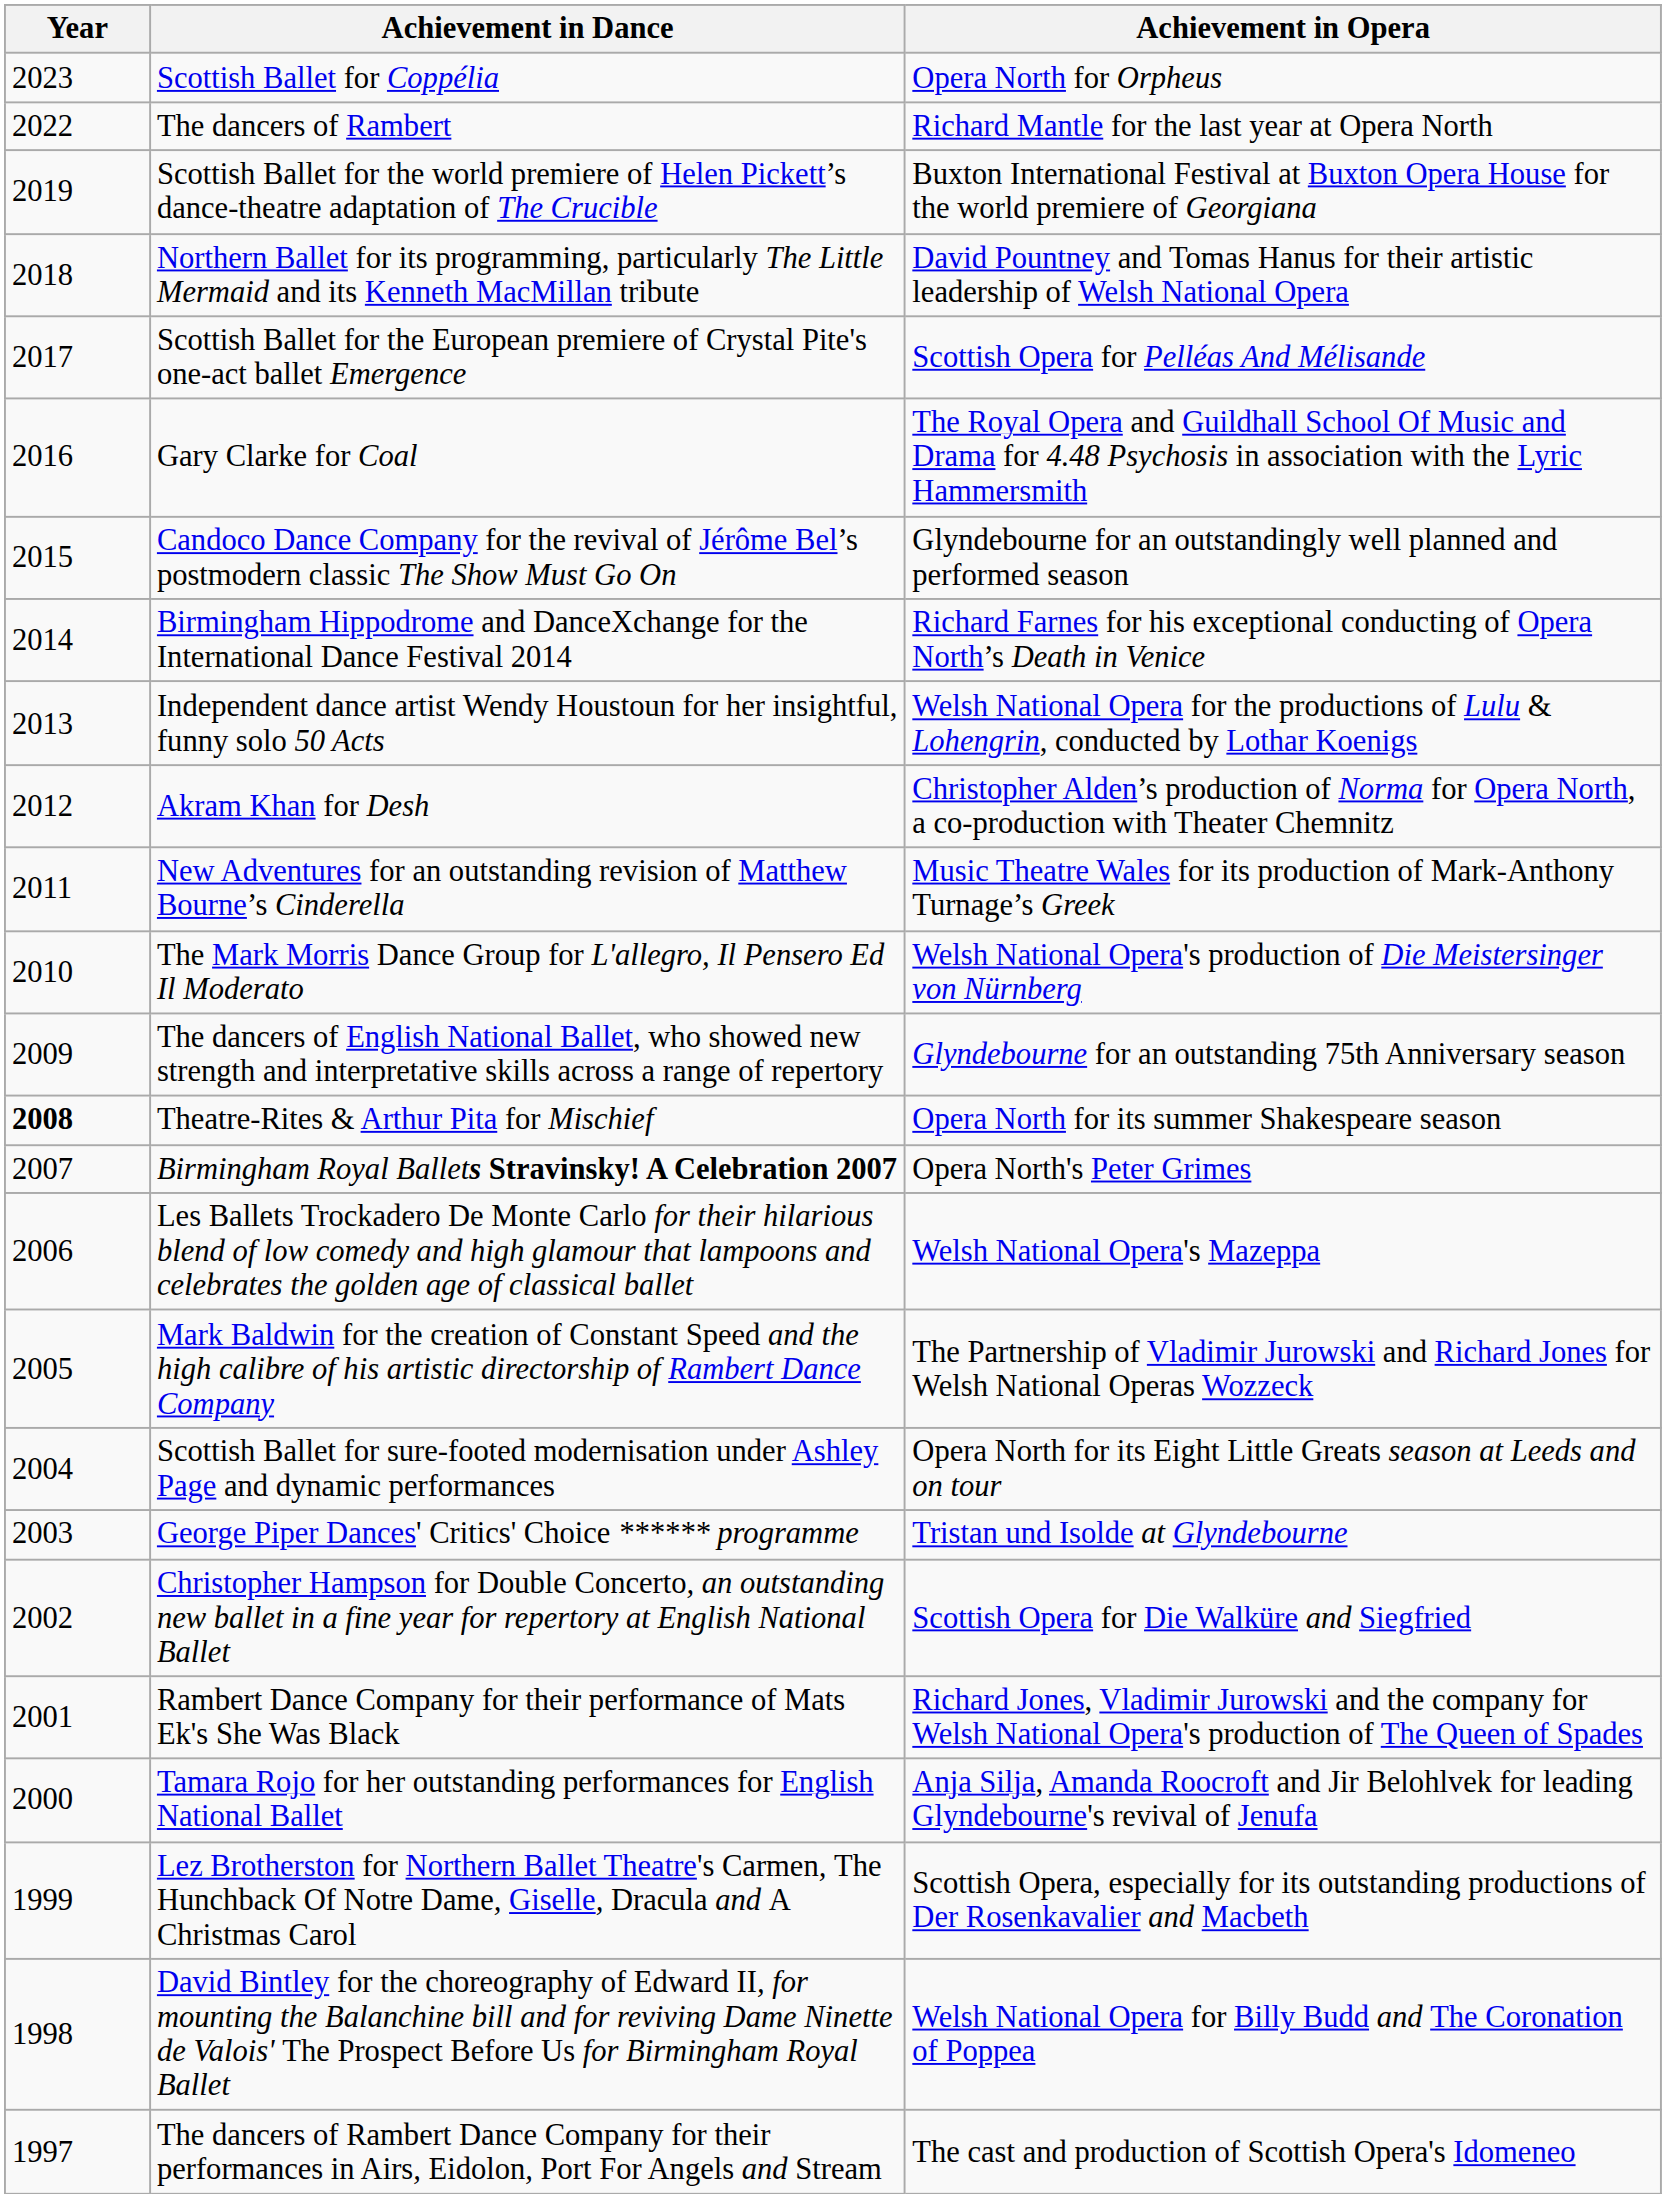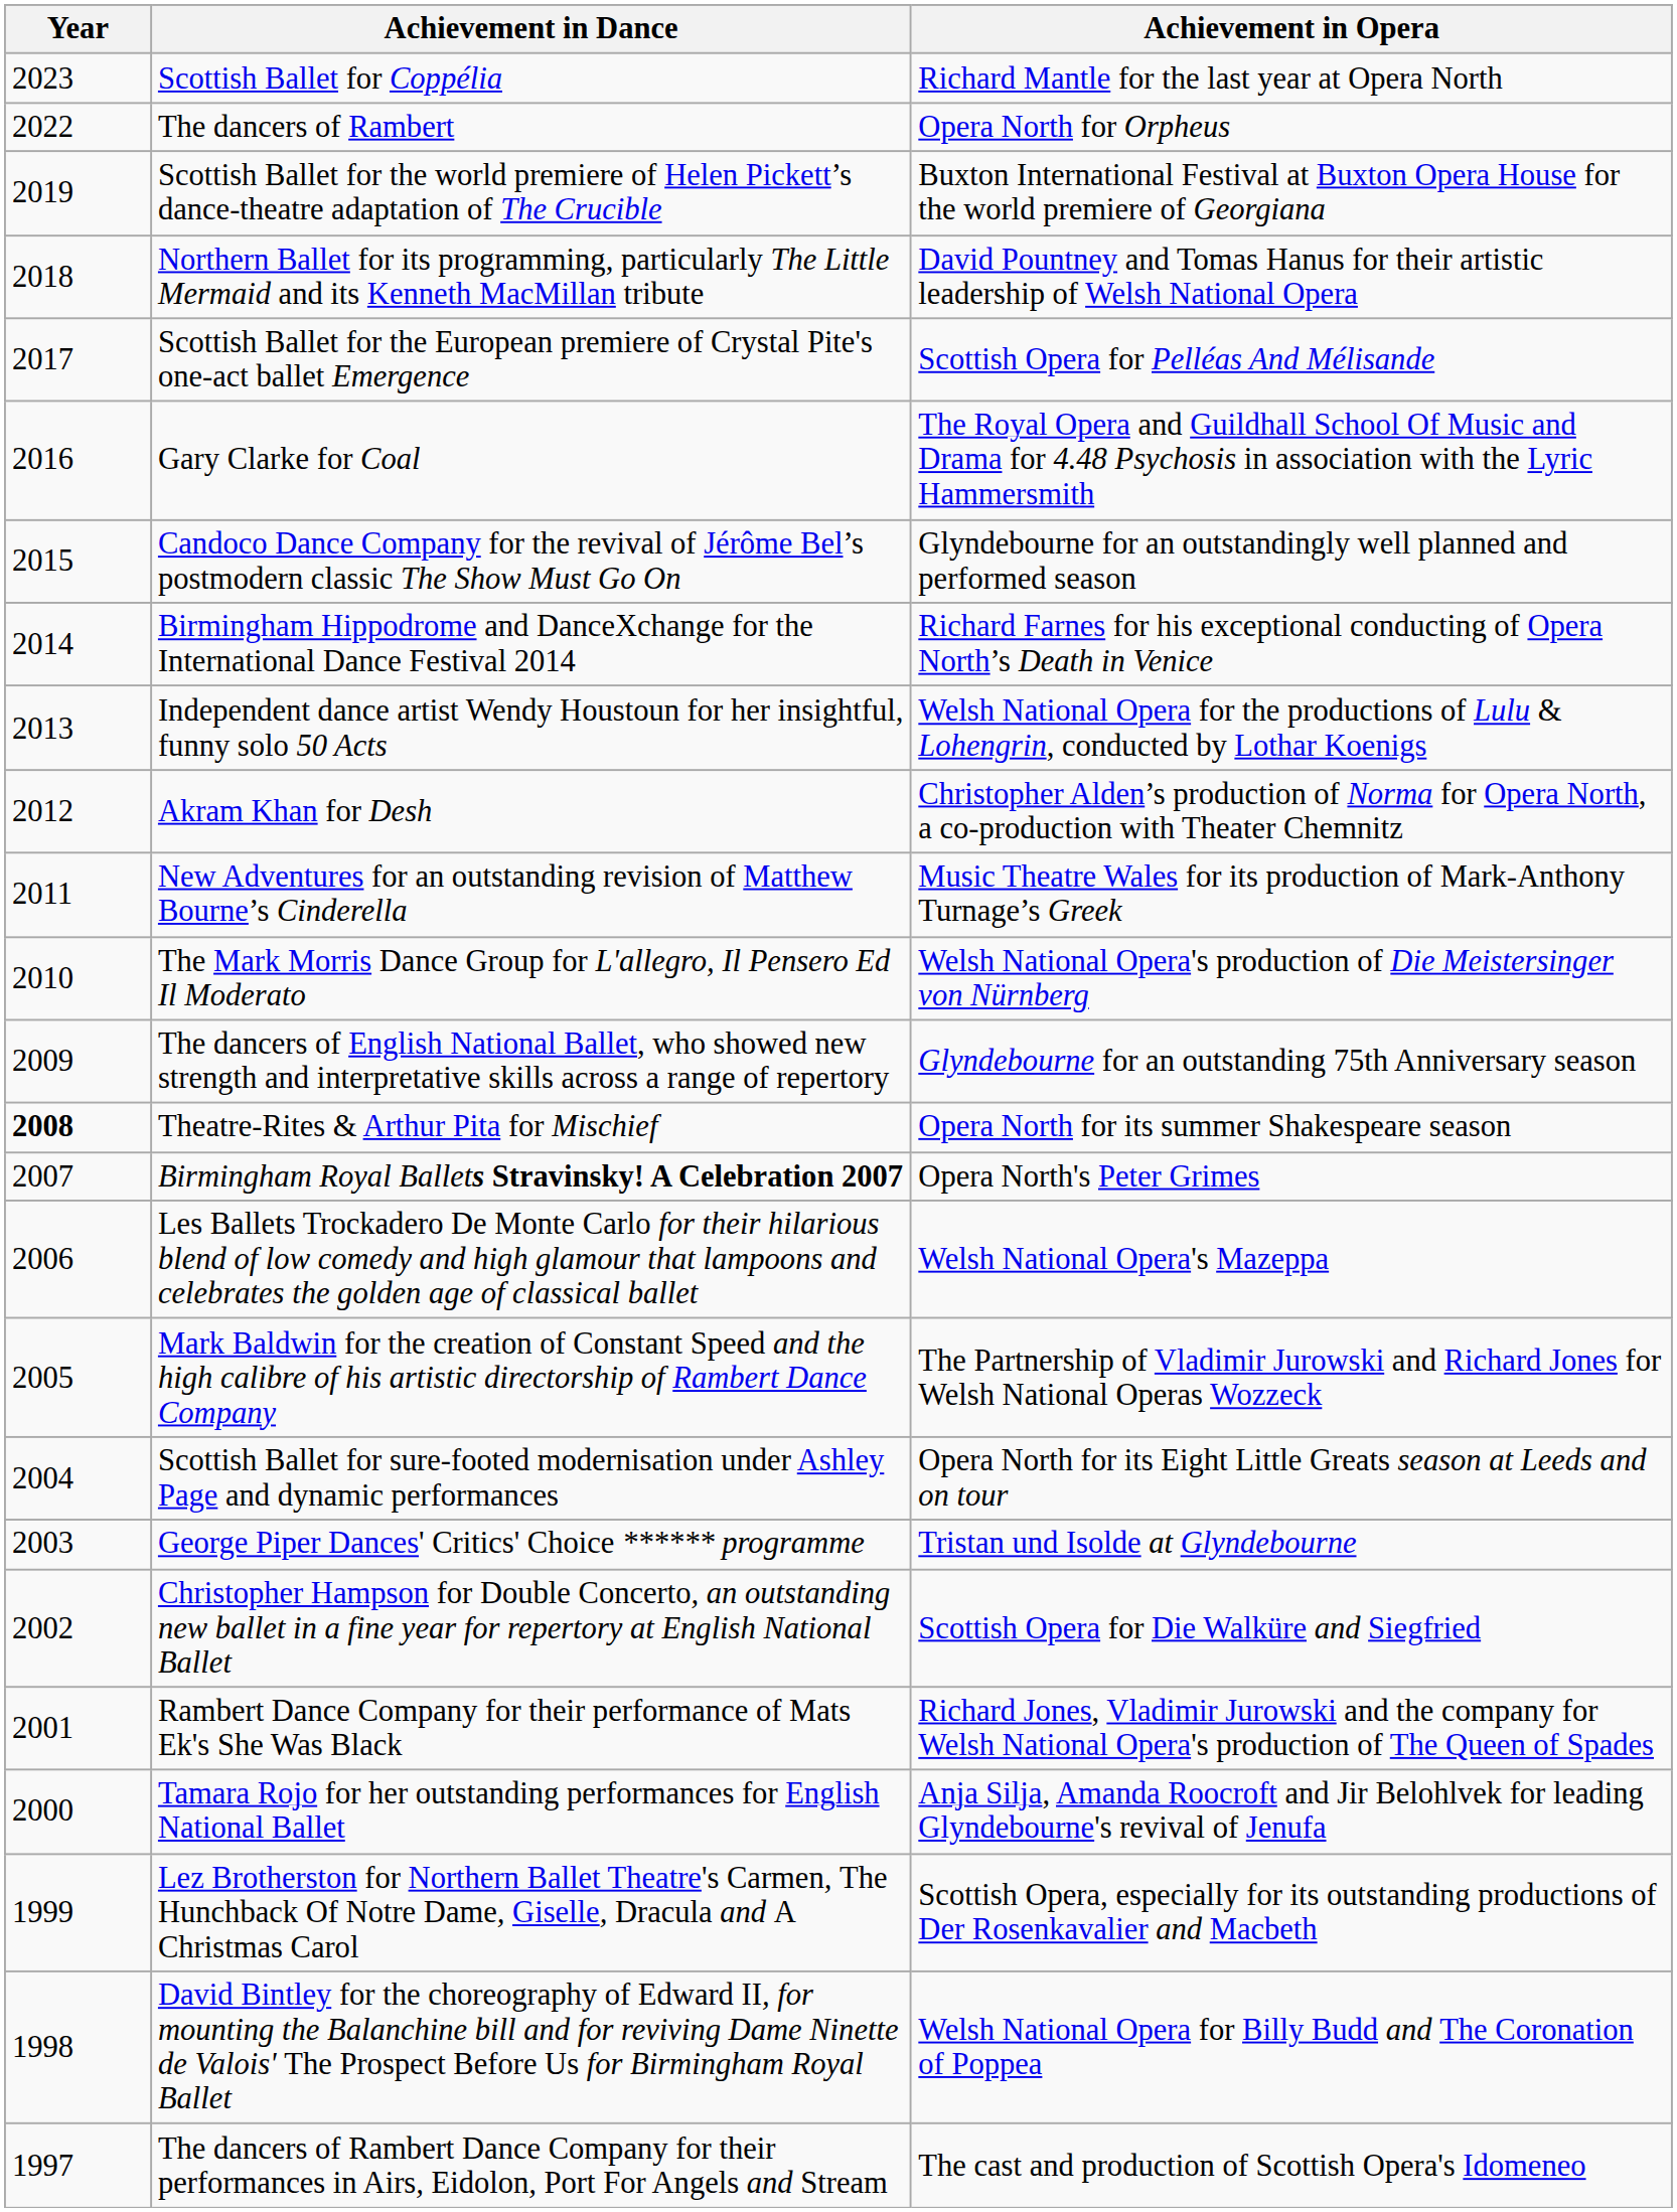Scottish Ballet for Coppélia | Achievement in Opera: Opera North for Orpheus -> Richard Mantle for the last year at Opera North
The dancers of Rambert | Achievement in Opera: Richard Mantle for the last year at Opera North -> Opera North for Orpheus
